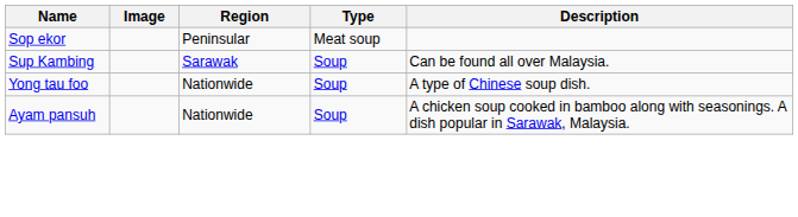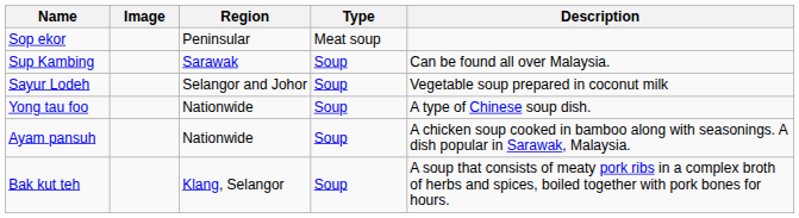+ row: Sayur Lodeh | Selangor and Johor | Soup | Vegetable soup prepared in coconut milk
+ row: Bak kut teh | Klang, Selangor | Soup | A soup that consists of meaty pork ribs in a complex broth of herbs and spices, boiled together with pork bones for hours.
